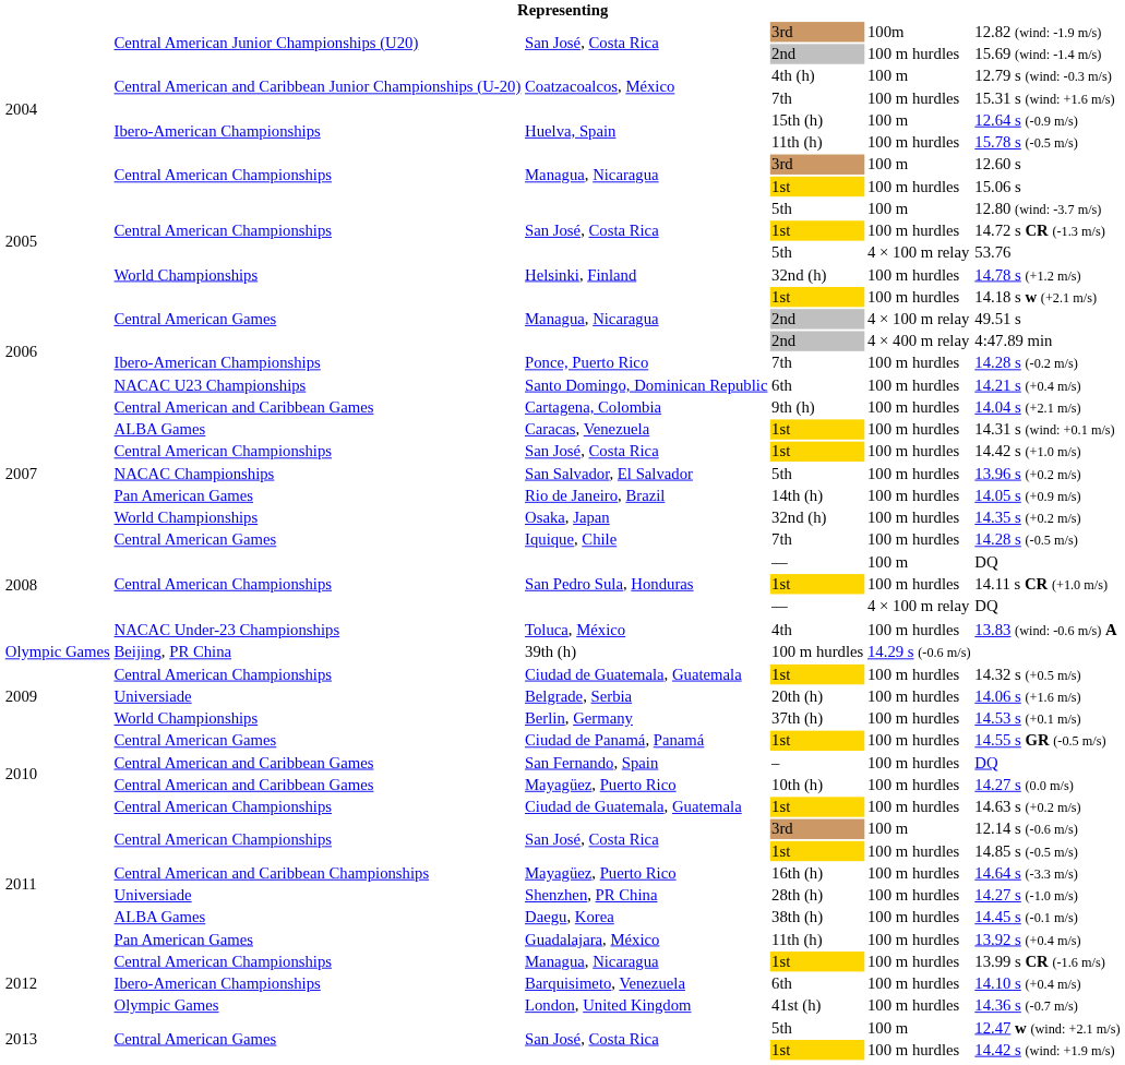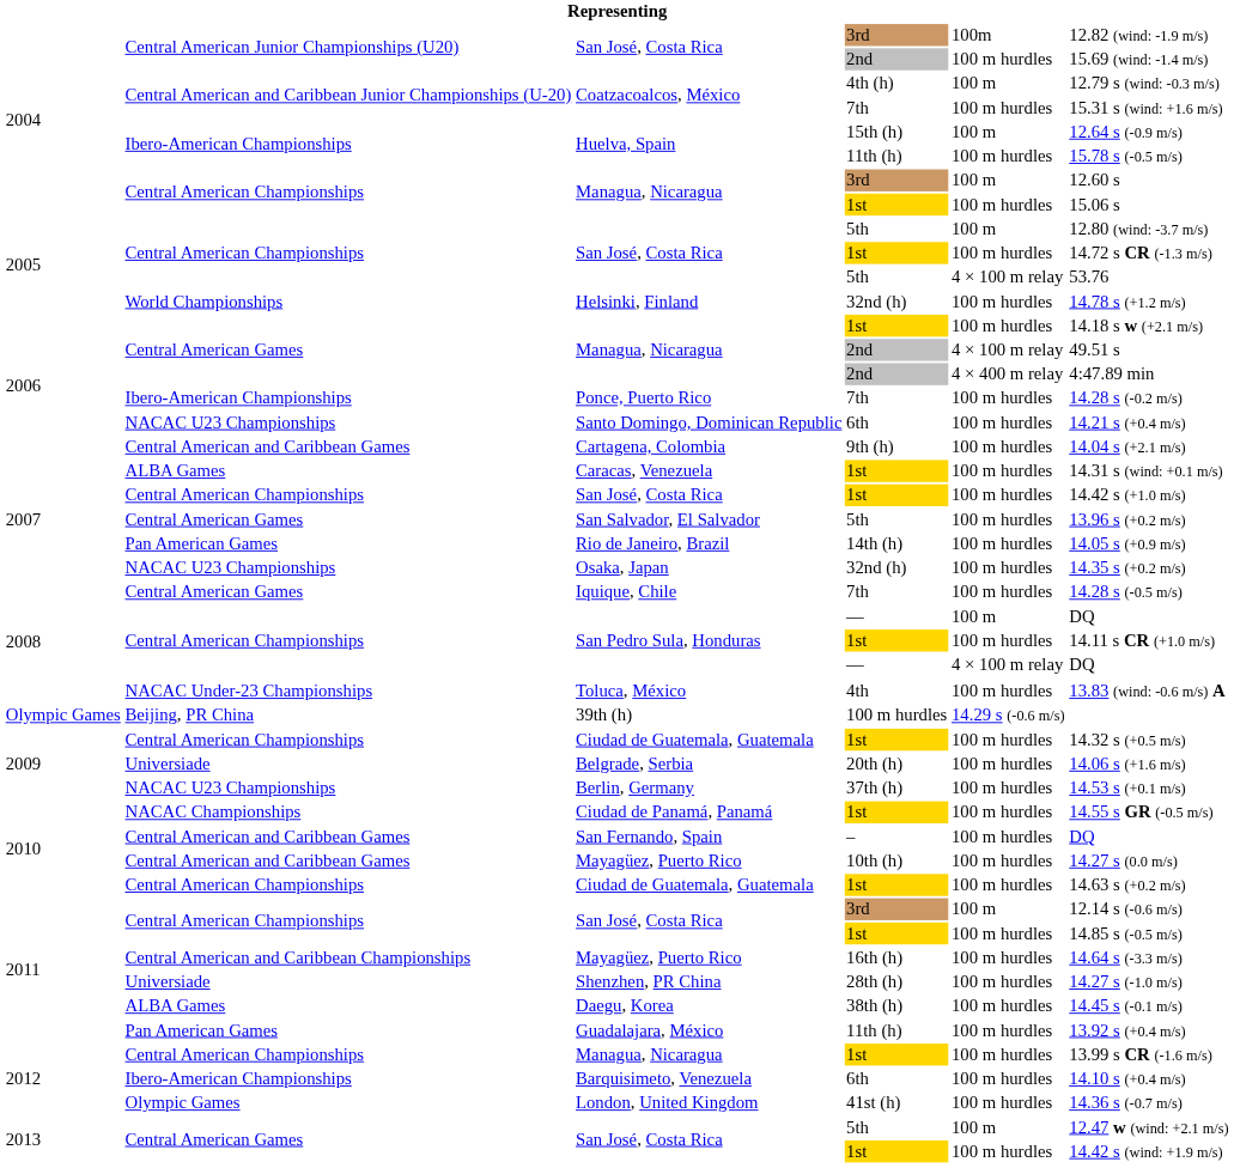San Salvador, El Salvador | column 2: NACAC Championships -> Central American Games
Osaka, Japan | column 2: World Championships -> NACAC U23 Championships
Berlin, Germany | column 2: World Championships -> NACAC U23 Championships
Ciudad de Panamá, Panamá | column 2: Central American Games -> NACAC Championships
